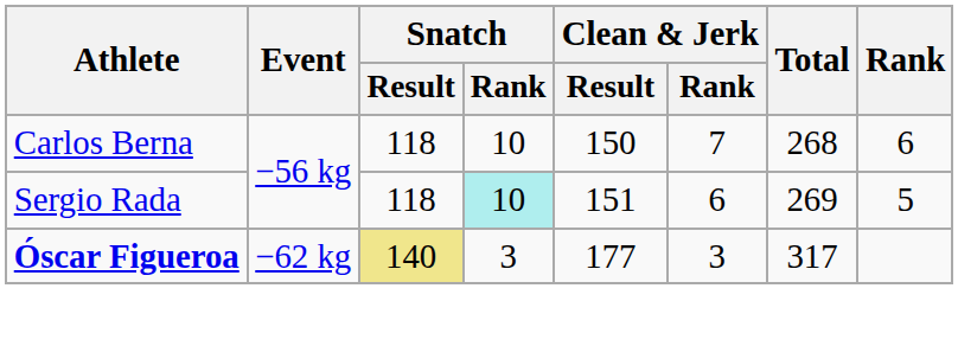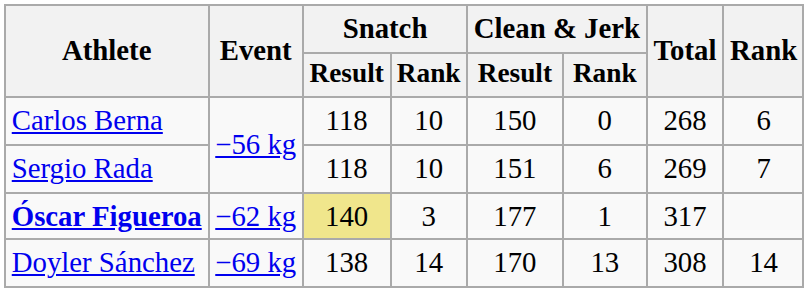Carlos Berna | Clean & Jerk / Rank: 7 -> 0
Sergio Rada | Snatch / Rank: paleturquoise background -> no background
Sergio Rada | Rank: 5 -> 7
Óscar Figueroa | Clean & Jerk / Rank: 3 -> 1
+ row: Doyler Sánchez | −69 kg | 138 | 14 | 170 | 13 | 308 | 14
